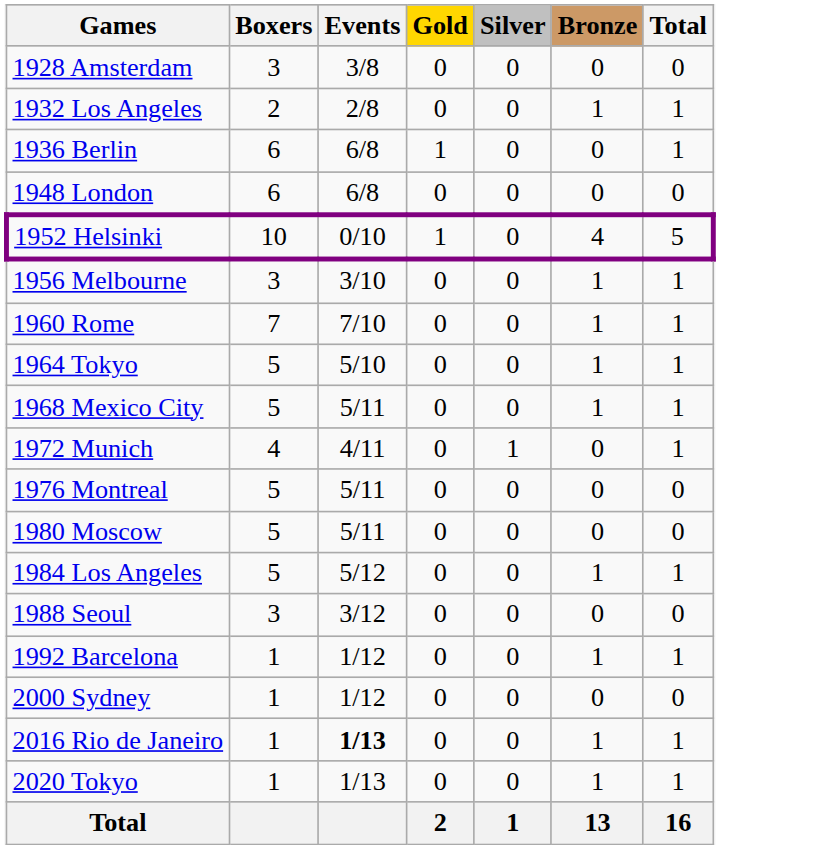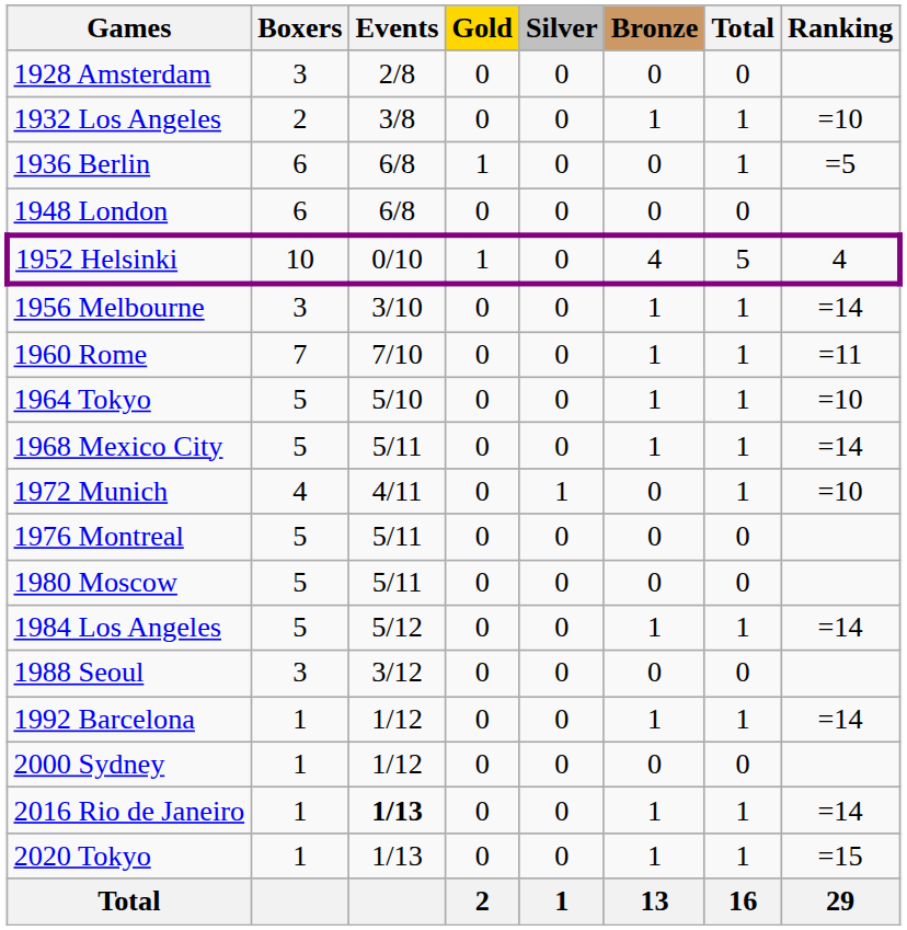+ column: Ranking | =10 | =5 | 4 | =14 | =11 | =10 | =14 | =10 | =14 | =14 | =14 | =15 | 29
1928 Amsterdam | Events: 3/8 -> 2/8
1932 Los Angeles | Events: 2/8 -> 3/8
